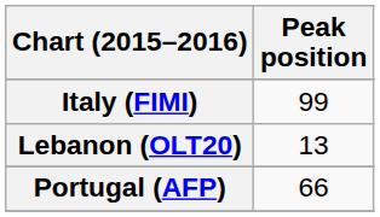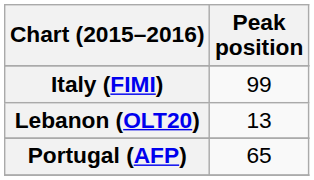Portugal (AFP) | Peak position: 66 -> 65
